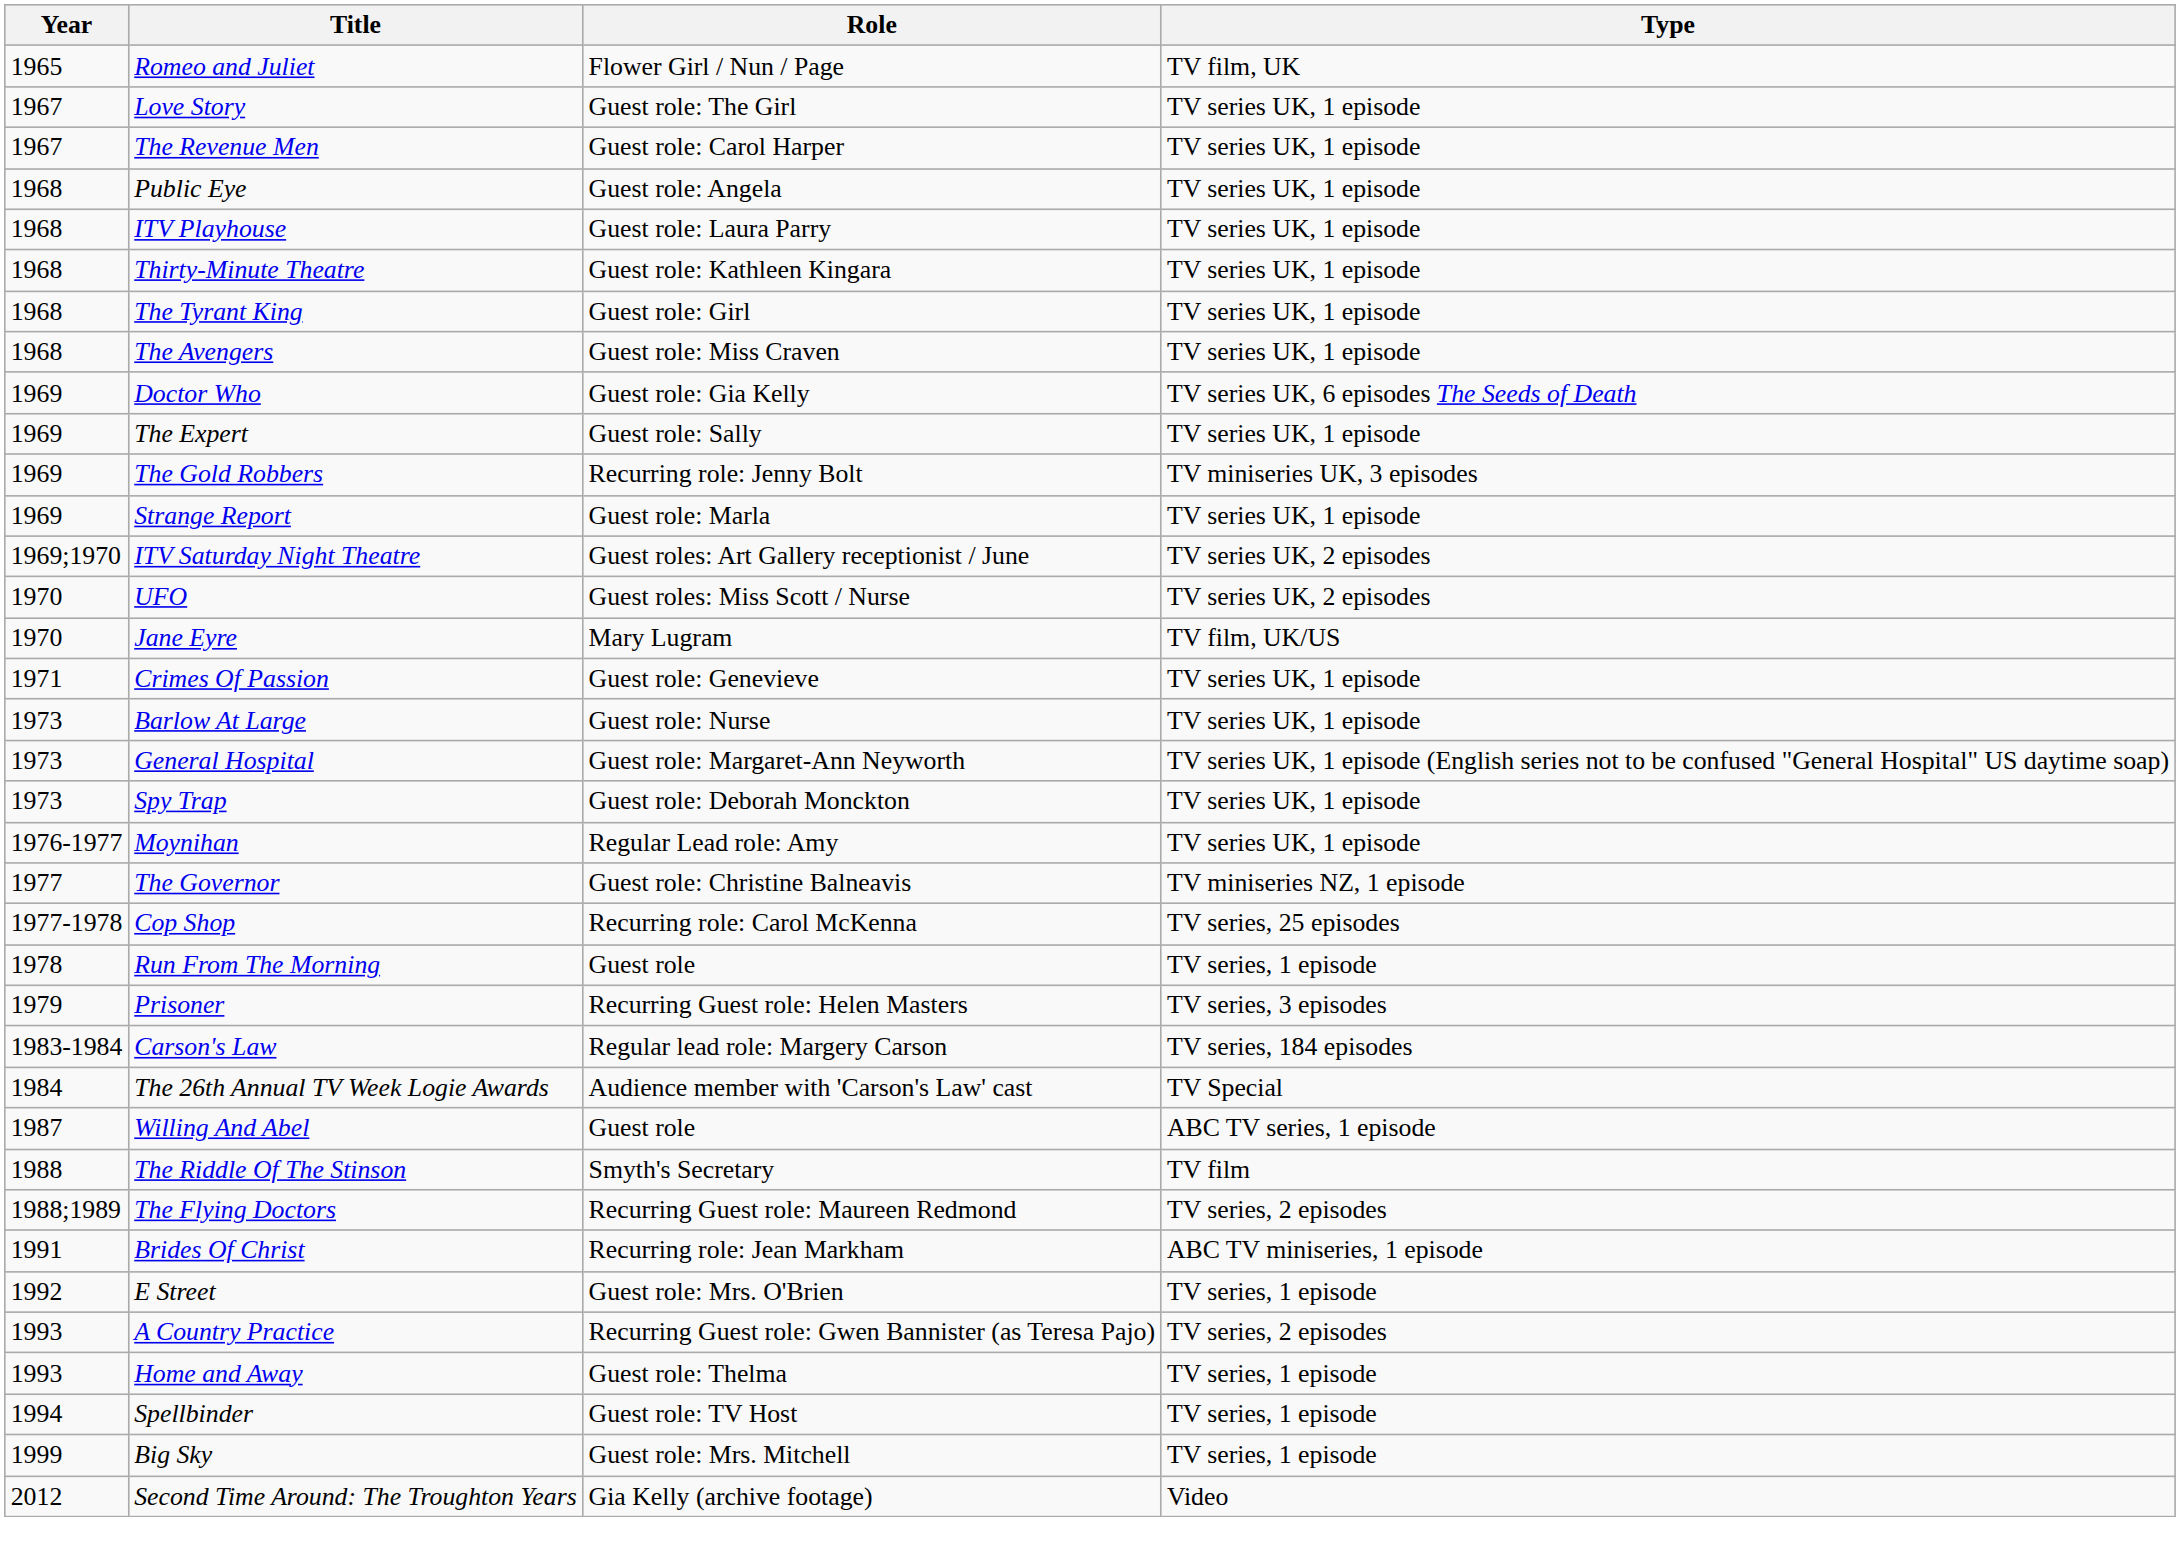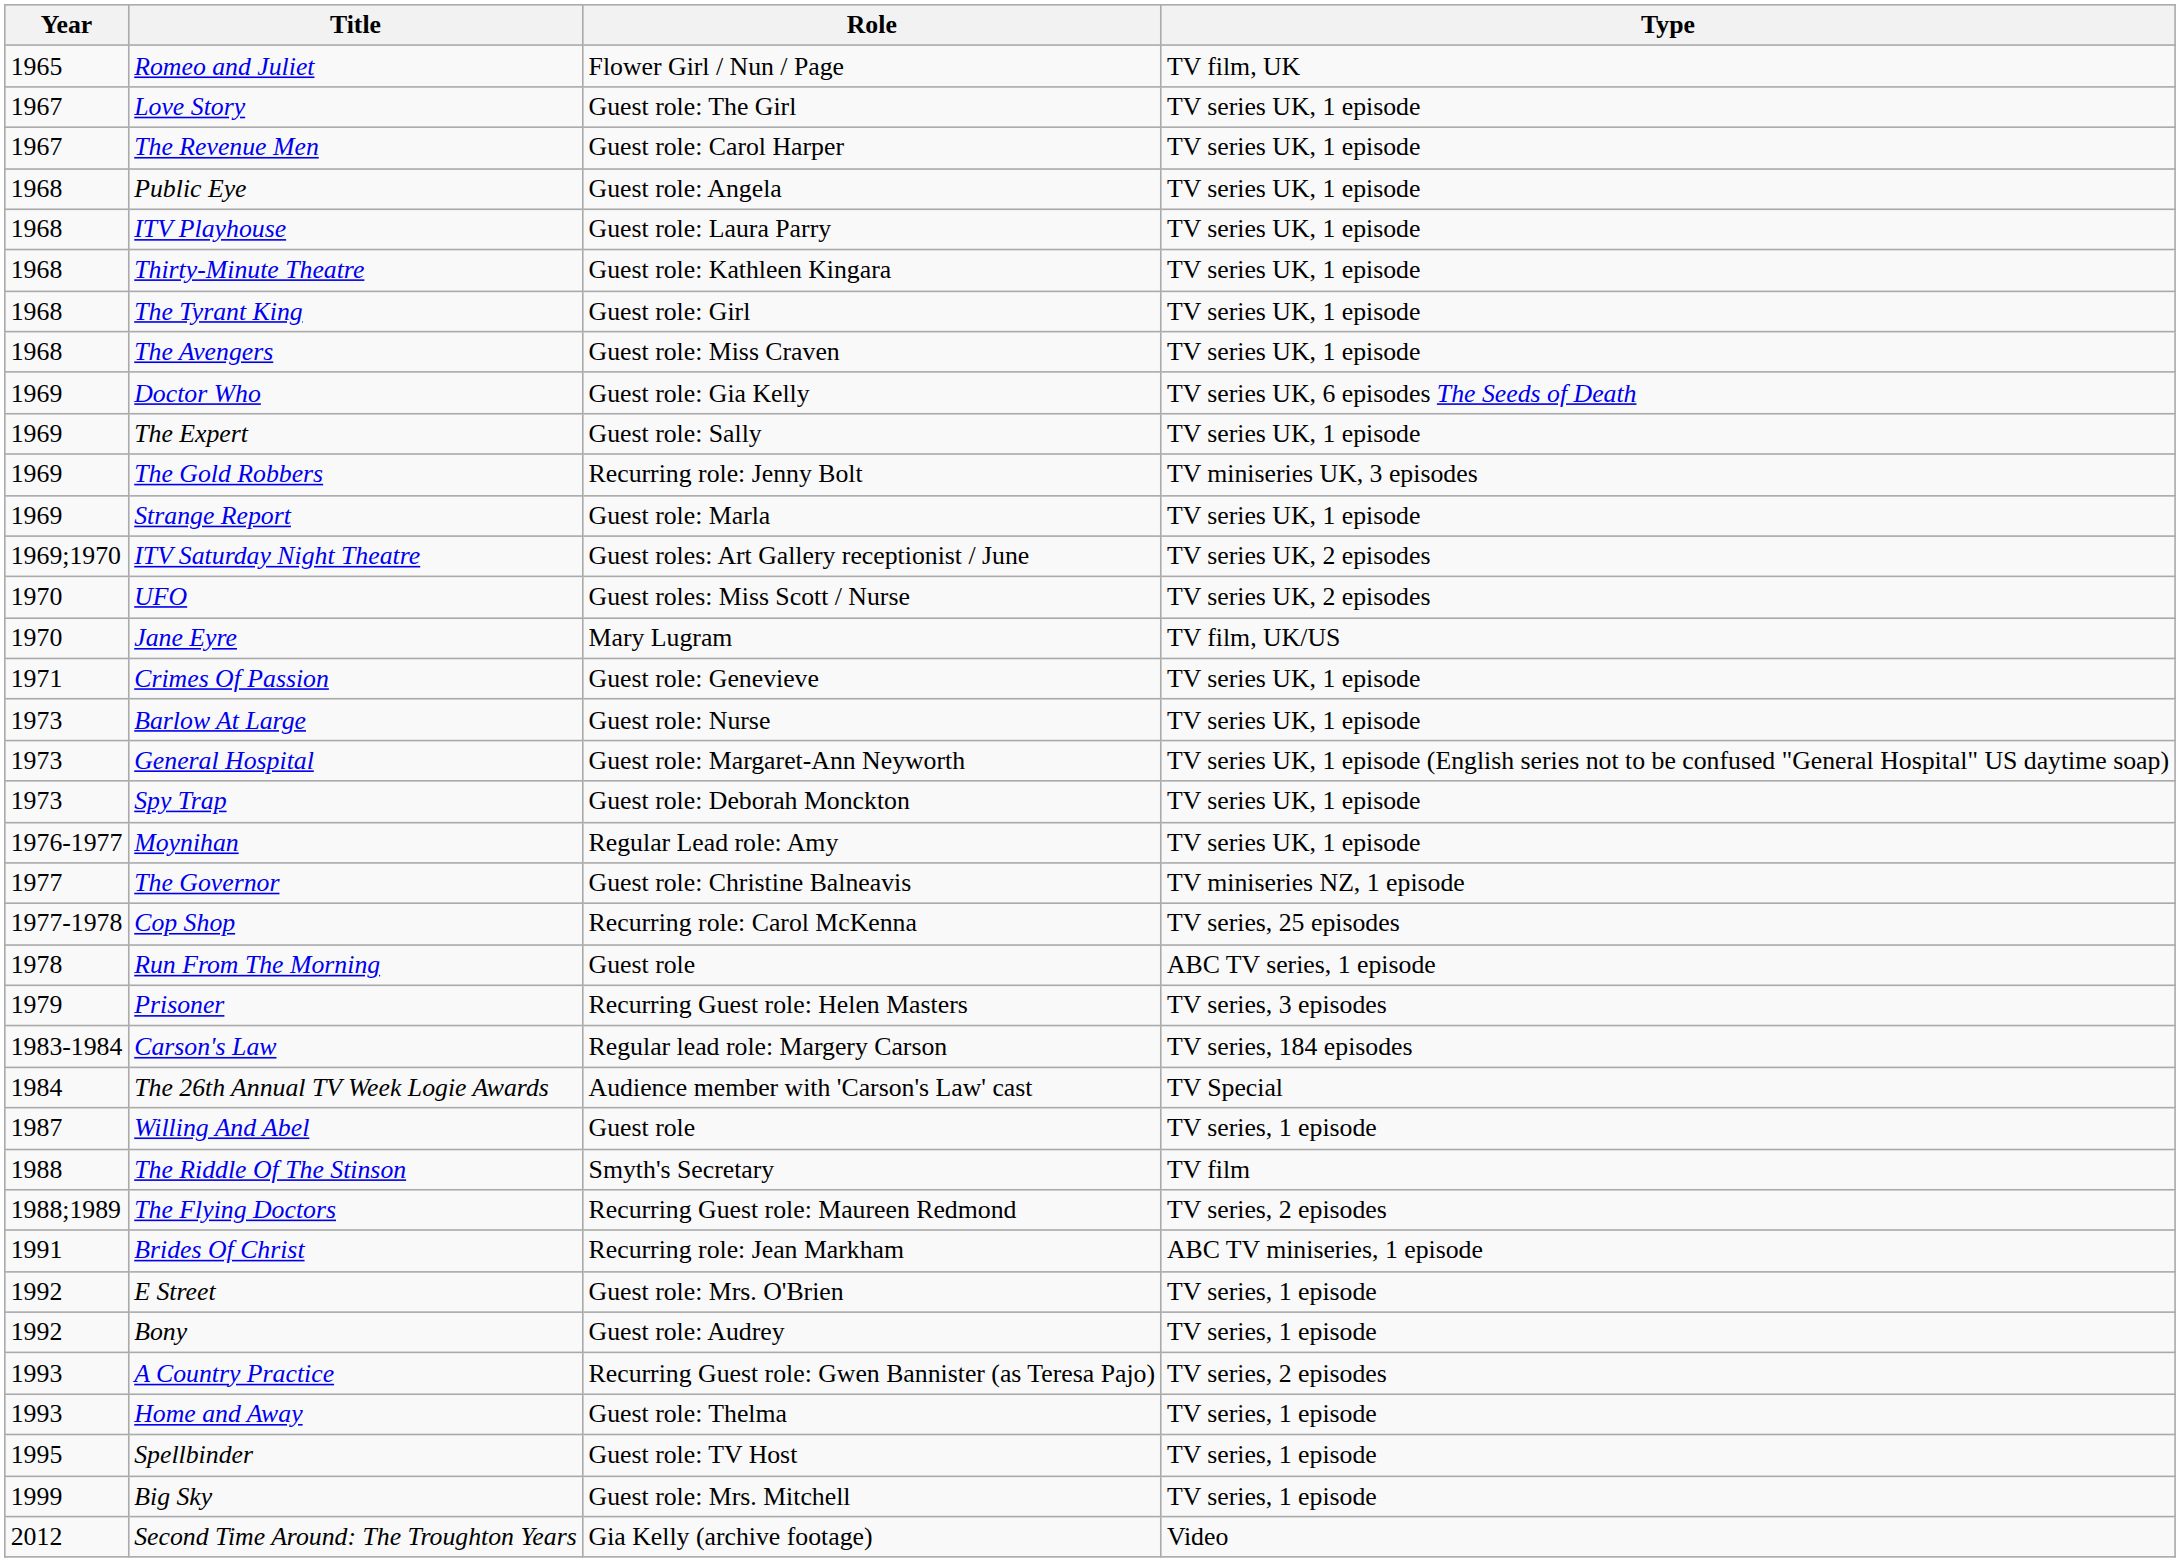Run From The Morning | Type: TV series, 1 episode -> ABC TV series, 1 episode
Willing And Abel | Type: ABC TV series, 1 episode -> TV series, 1 episode
+ row: 1992 | Bony | Guest role: Audrey | TV series, 1 episode
Spellbinder | Year: 1994 -> 1995
